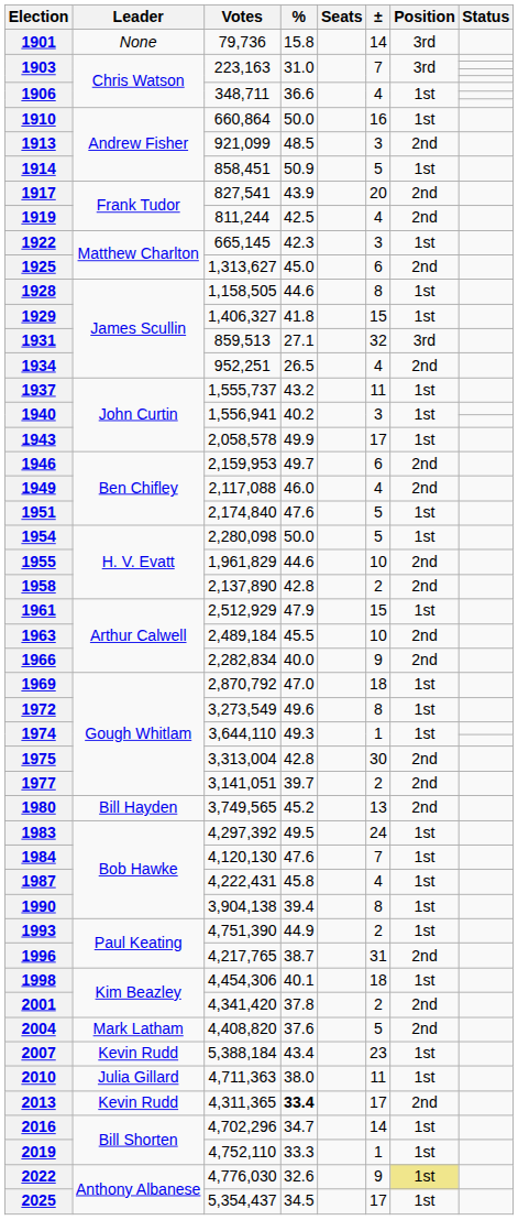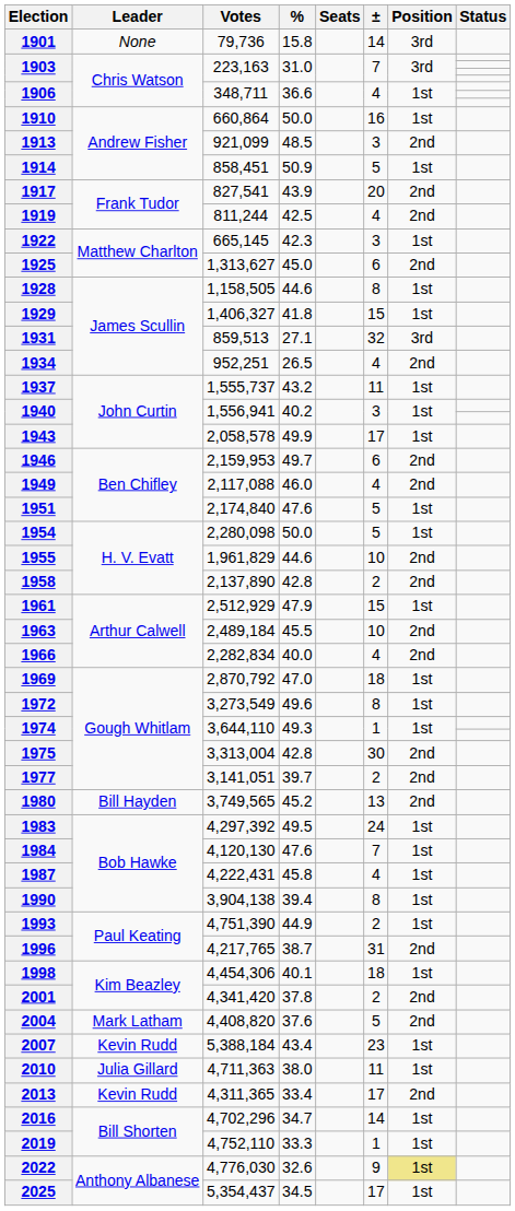1966 | ±: 9 -> 4
2013 | %: bold -> normal
